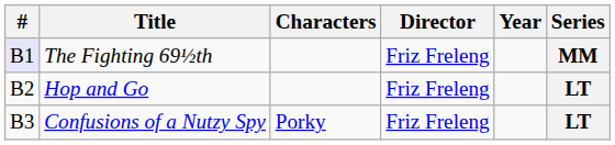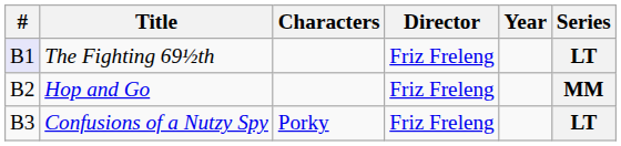The Fighting 69½th | Series: MM -> LT
Hop and Go | Series: LT -> MM
